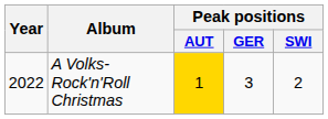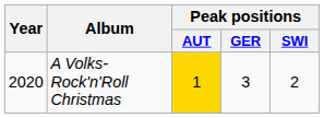A Volks-Rock'n'Roll Christmas | Year: 2022 -> 2020
